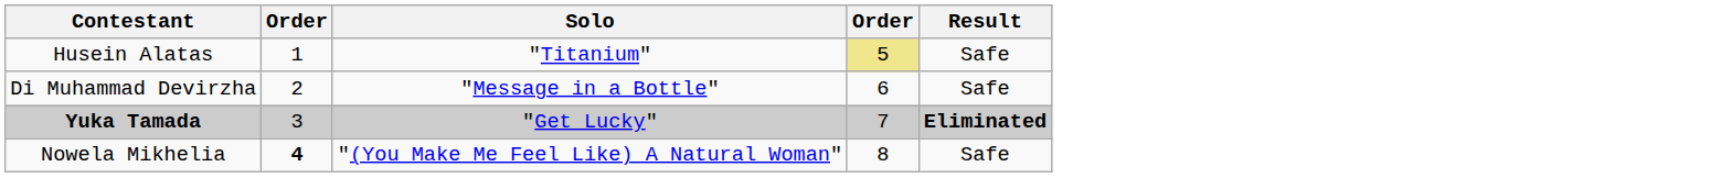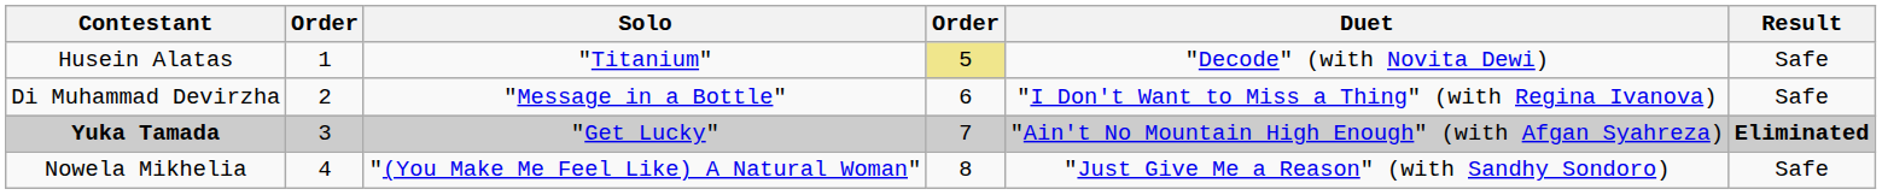+ column: Duet | "Decode" (with Novita Dewi) | "I Don't Want to Miss a Thing" (with Regina Ivanova) | "Ain't No Mountain High Enough" (with Afgan Syahreza) | "Just Give Me a Reason" (with Sandhy Sondoro)
Nowela Mikhelia | column 2: bold -> normal
